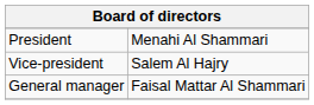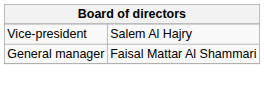- row: President | Menahi Al Shammari
